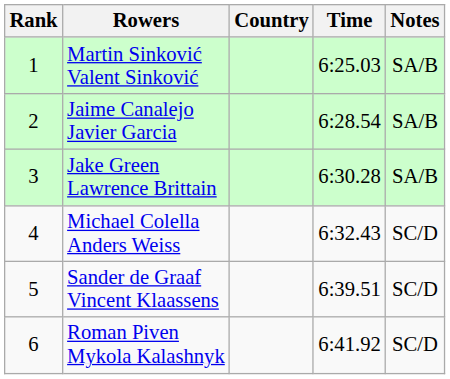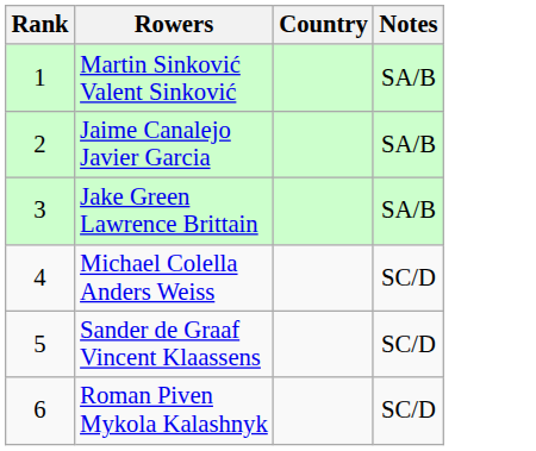- column: Time | 6:25.03 | 6:28.54 | 6:30.28 | 6:32.43 | 6:39.51 | 6:41.92
